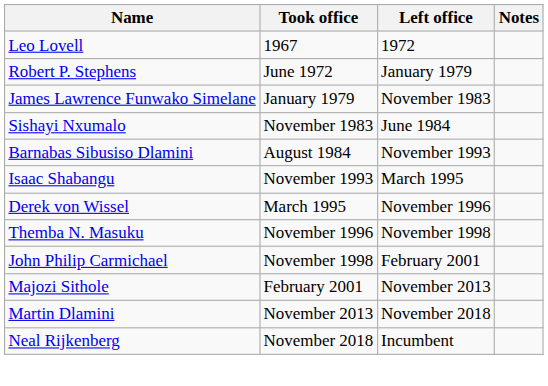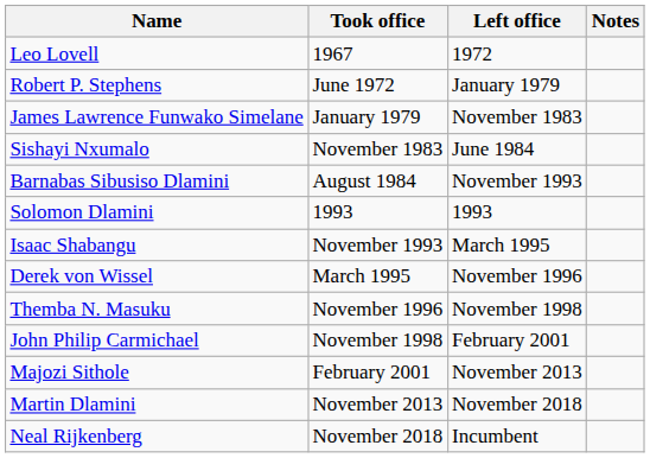+ row: Solomon Dlamini | 1993 | 1993
